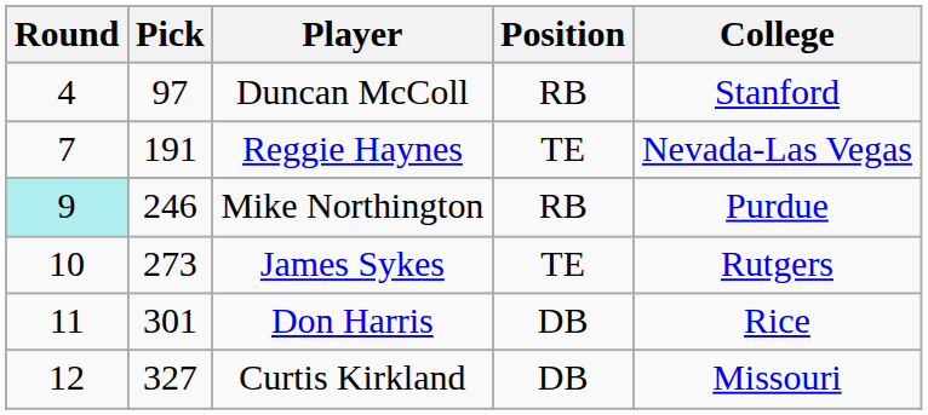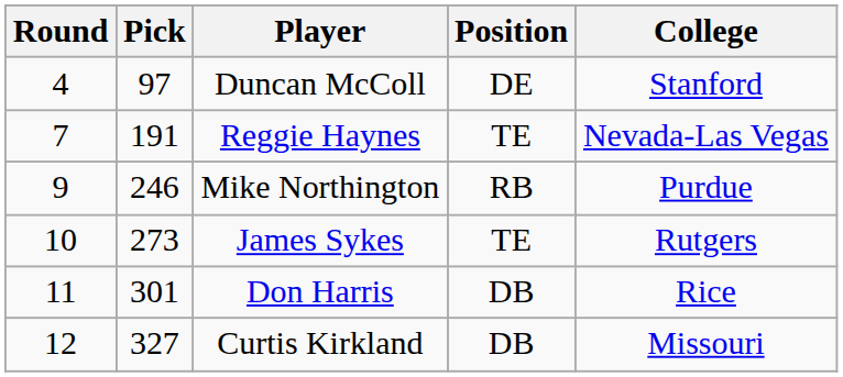Duncan McColl | Position: RB -> DE
Mike Northington | Round: paleturquoise background -> no background
